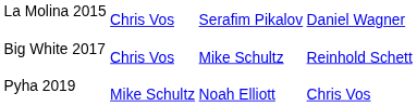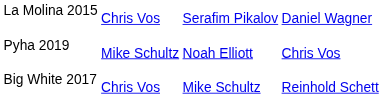rows swapped: Big White 2017 <-> Pyha 2019
